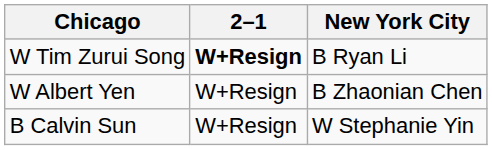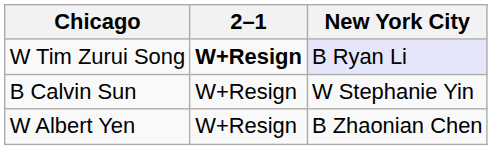W Tim Zurui Song | New York City: no background -> lavender background
rows swapped: B Calvin Sun <-> W Albert Yen
